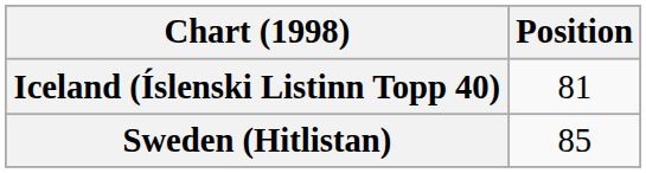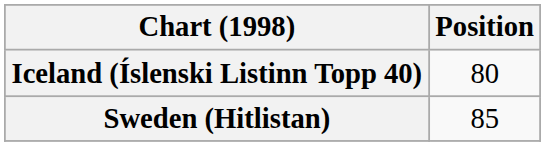Iceland (Íslenski Listinn Topp 40) | Position: 81 -> 80
